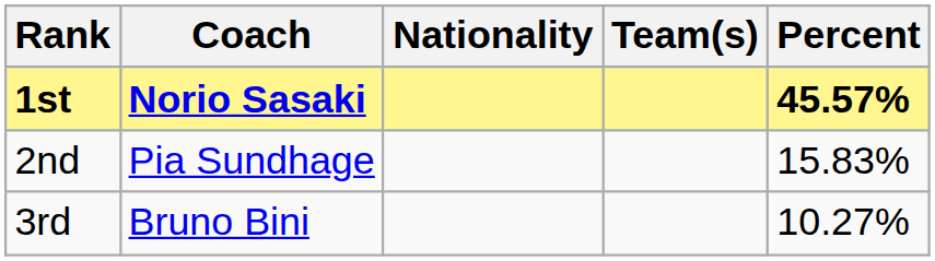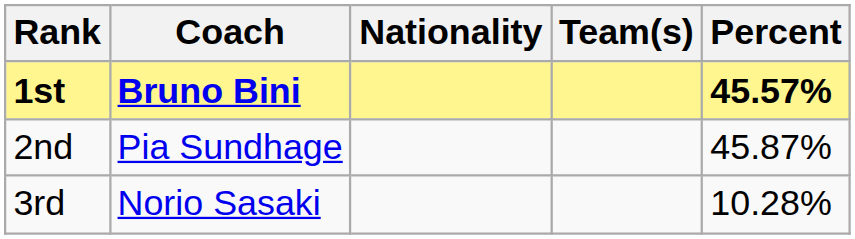1st | Coach: Norio Sasaki -> Bruno Bini
2nd | Percent: 15.83% -> 45.87%
3rd | Coach: Bruno Bini -> Norio Sasaki
3rd | Percent: 10.27% -> 10.28%
